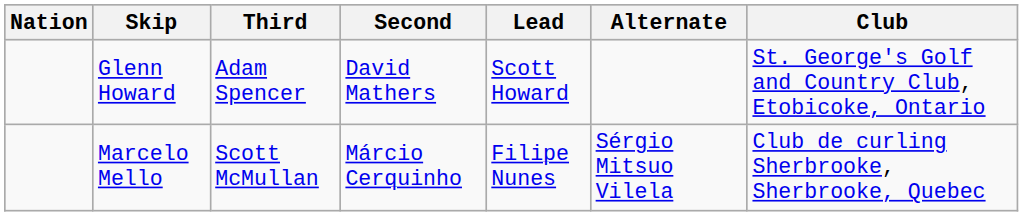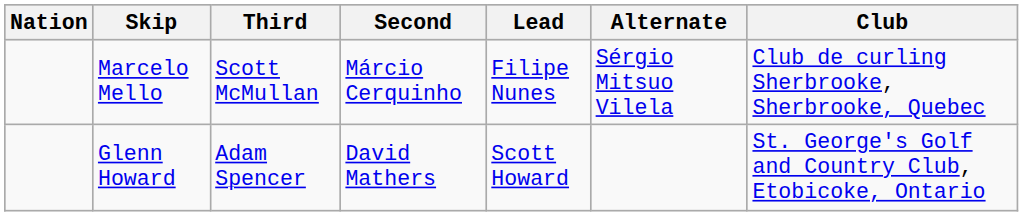rows swapped: Marcelo Mello <-> Glenn Howard
